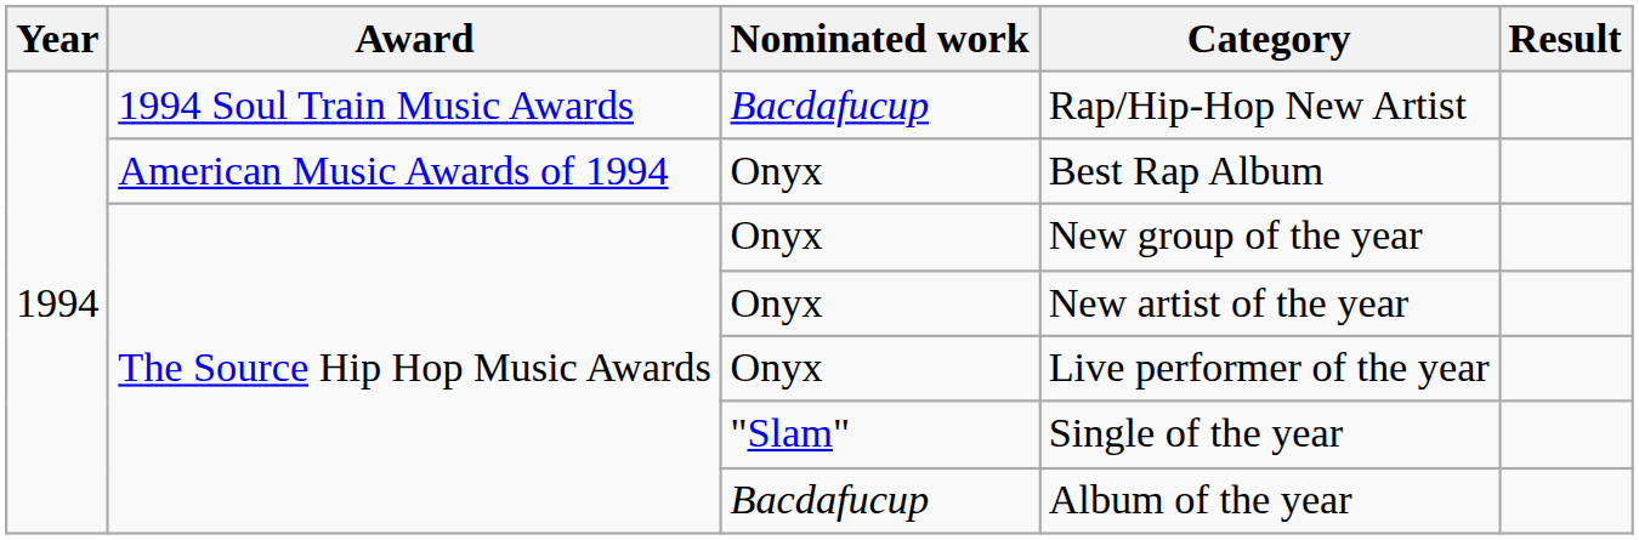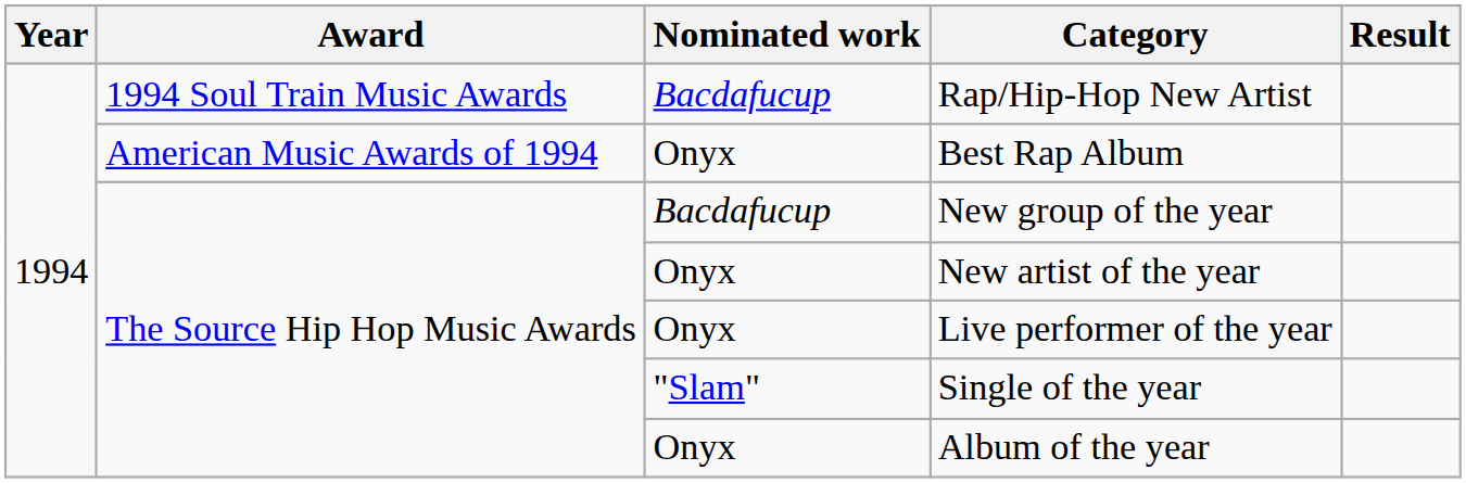New group of the year | Nominated work: Onyx -> Bacdafucup
Album of the year | Nominated work: Bacdafucup -> Onyx
